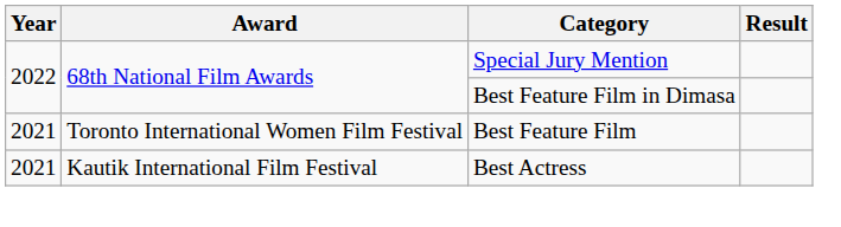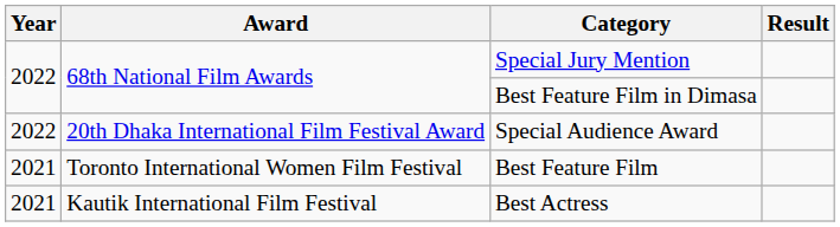+ row: 2022 | 20th Dhaka International Film Festival Award | Special Audience Award
